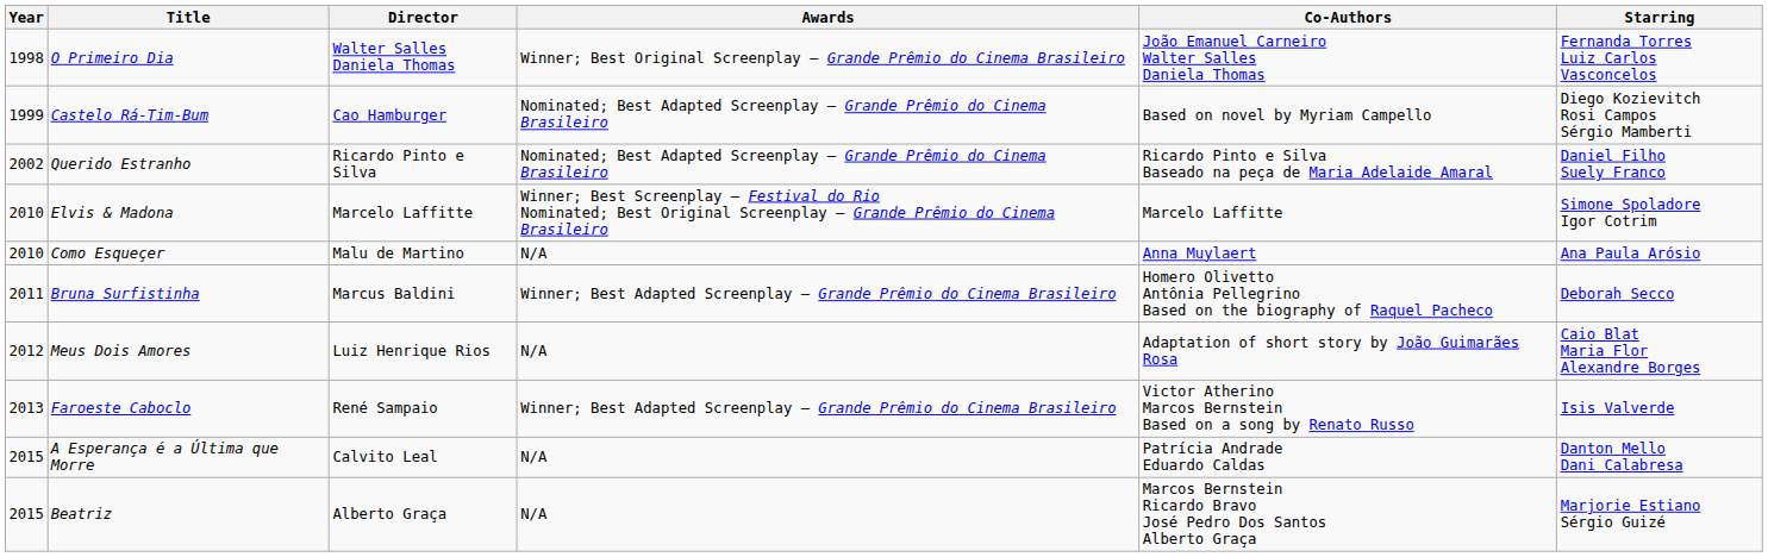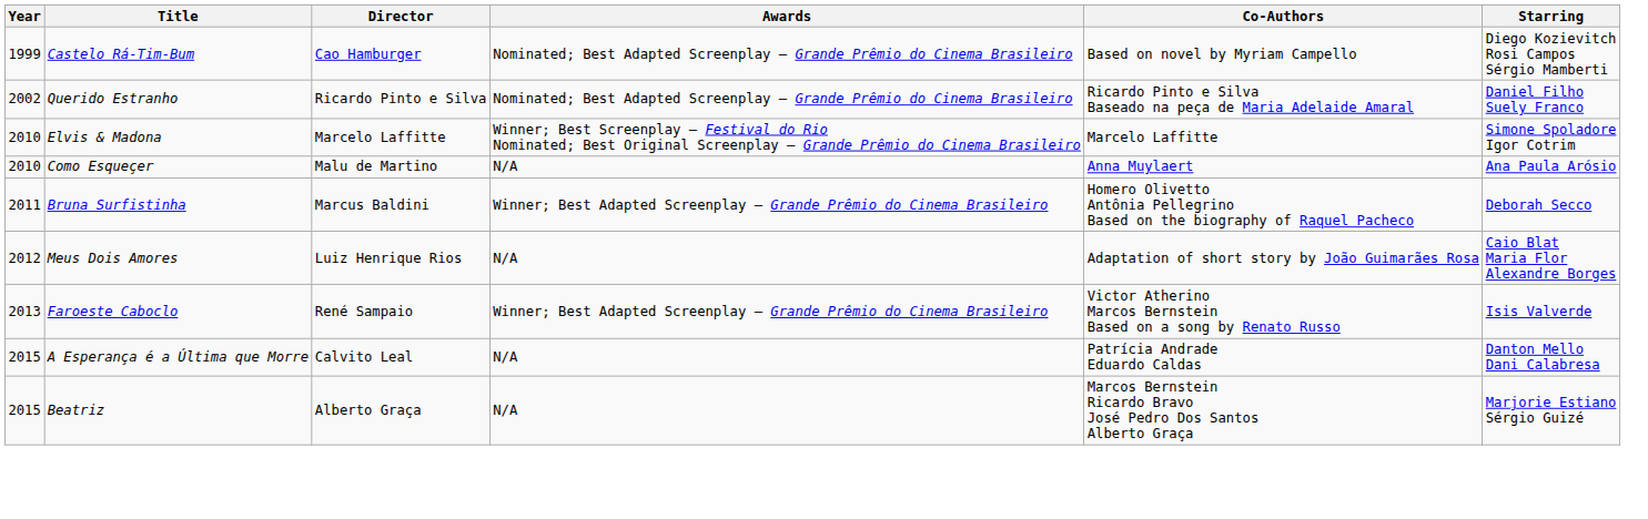- row: 1998 | O Primeiro Dia | Walter Salles Daniela Thomas | Winner; Best Original Screenplay — Grande Prêmio do Cinema Brasileiro | João Emanuel Carneiro Walter Salles Daniela Thomas | Fernanda Torres Luiz Carlos Vasconcelos
